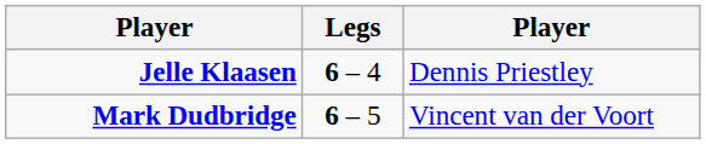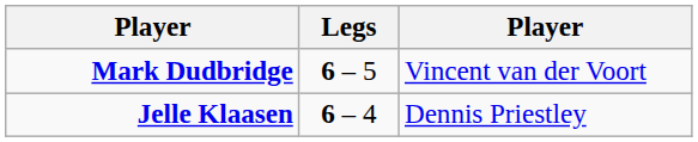rows swapped: Mark Dudbridge <-> Jelle Klaasen
